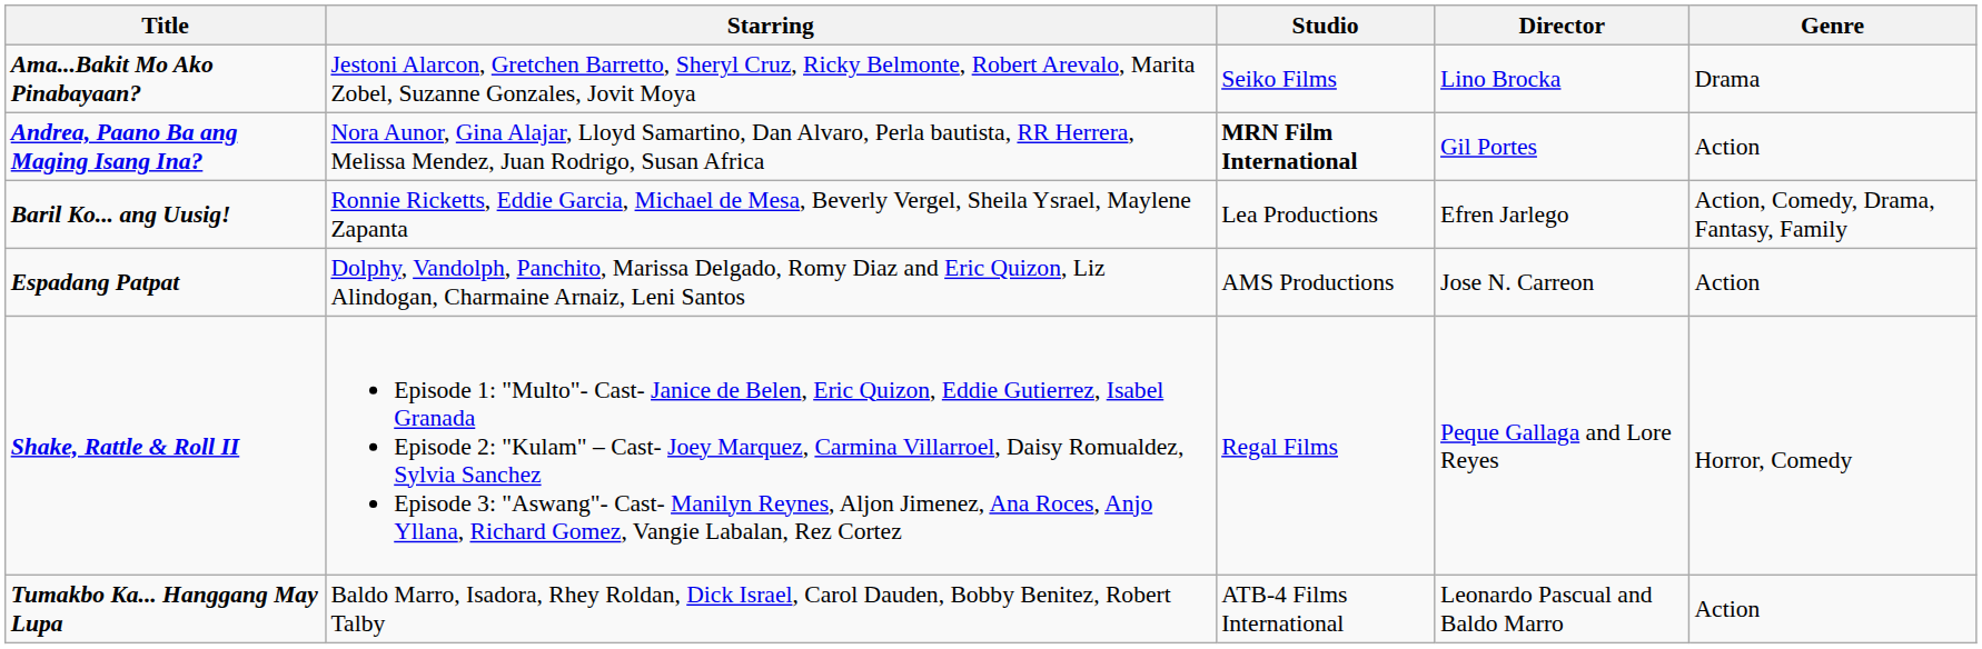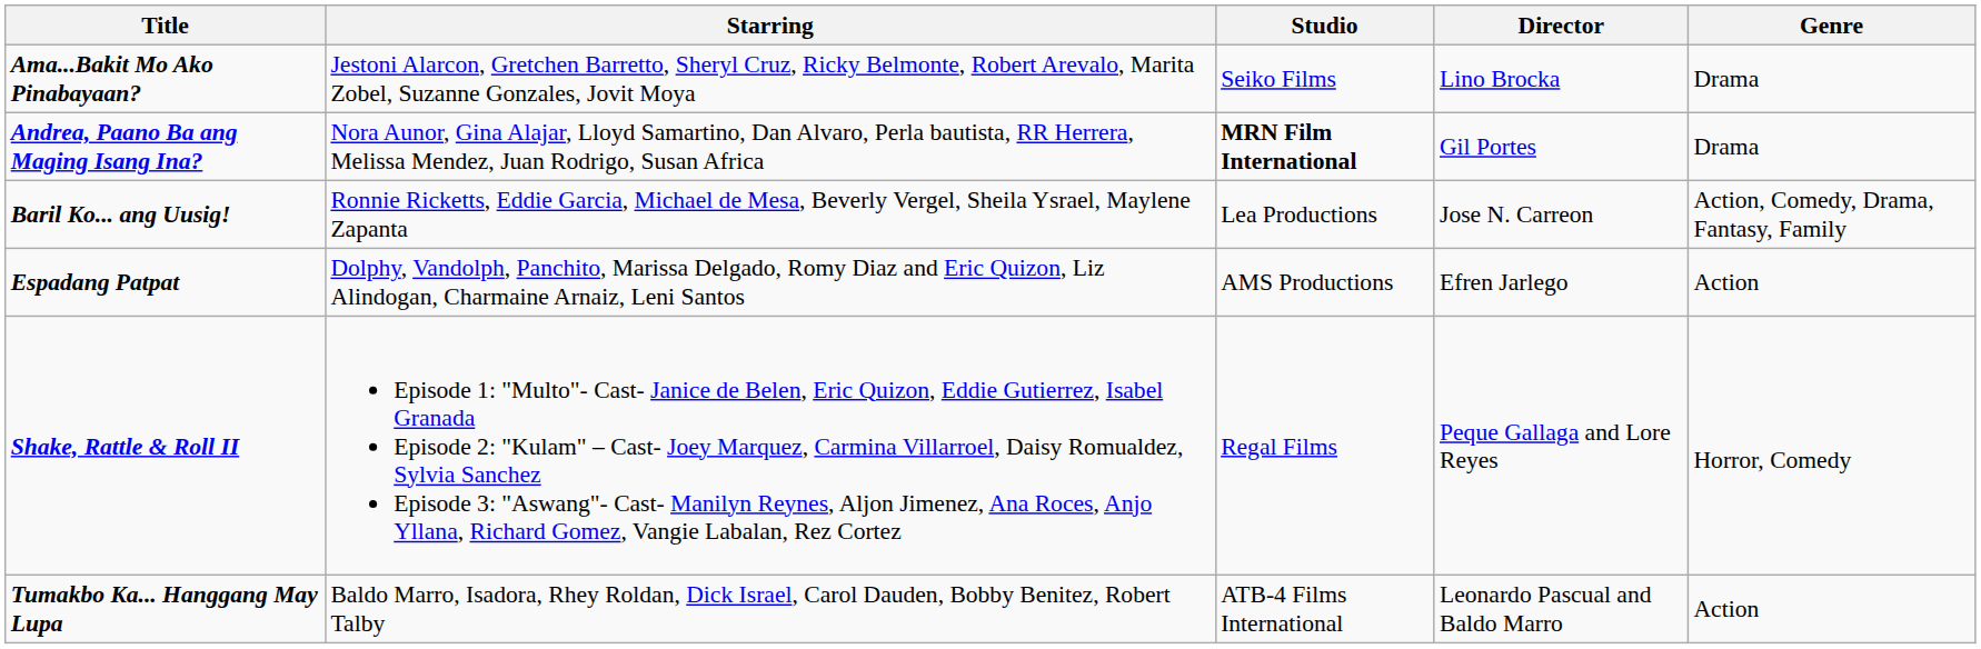Andrea, Paano Ba ang Maging Isang Ina? | Genre: Action -> Drama
Baril Ko... ang Uusig! | Director: Efren Jarlego -> Jose N. Carreon
Espadang Patpat | Director: Jose N. Carreon -> Efren Jarlego
